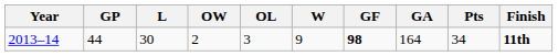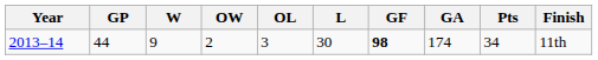columns swapped: W <-> L
2013–14 | GA: 164 -> 174
2013–14 | Finish: bold -> normal
